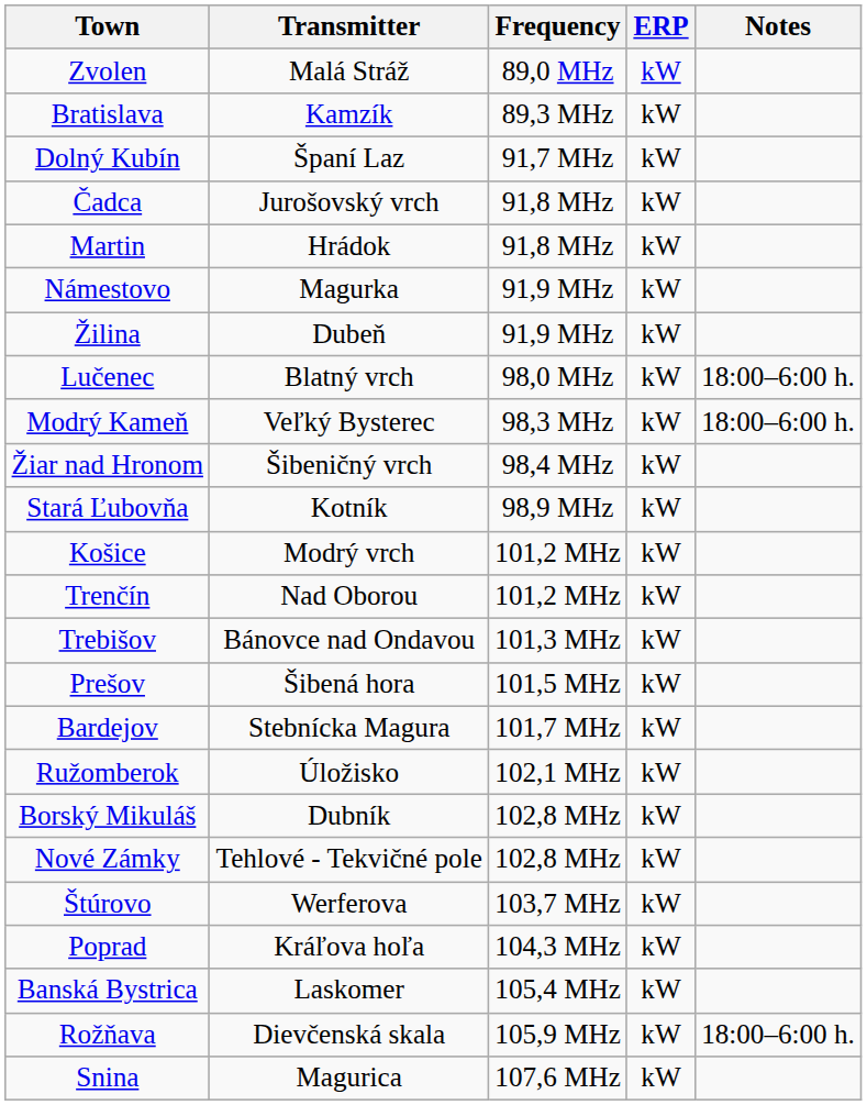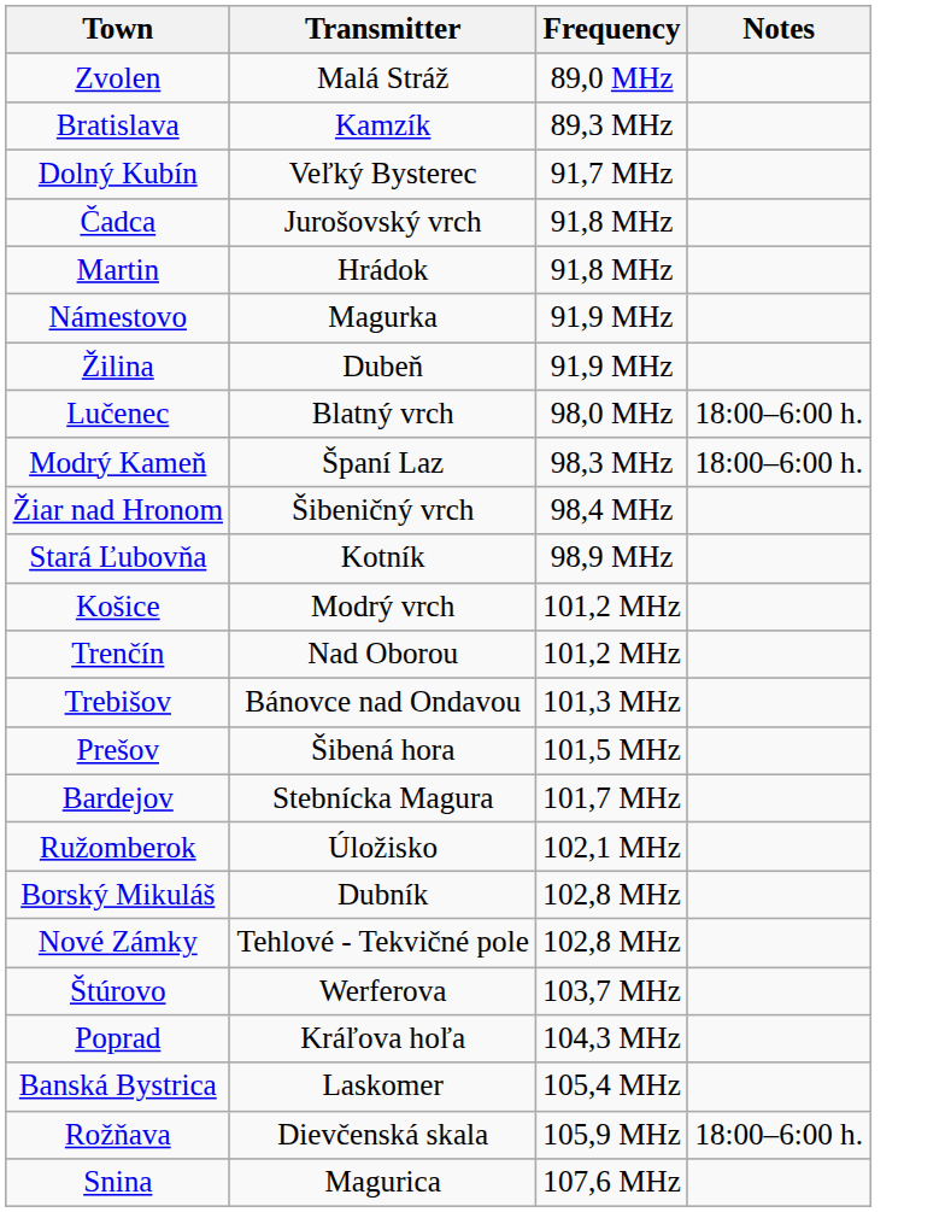- column: ERP | kW | kW | kW | kW | kW | kW | kW | kW | kW | kW | kW | kW | kW | kW | kW | kW | kW | kW | kW | kW | kW | kW | kW | kW
Dolný Kubín | Transmitter: Španí Laz -> Veľký Bysterec
Modrý Kameň | Transmitter: Veľký Bysterec -> Španí Laz
